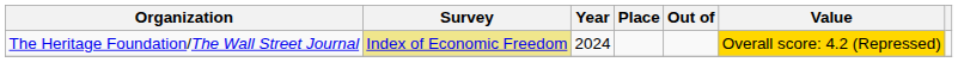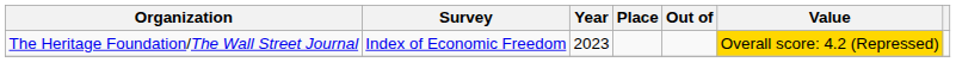The Heritage Foundation/The Wall Street Journal | Survey: khaki background -> no background
The Heritage Foundation/The Wall Street Journal | Year: 2024 -> 2023
